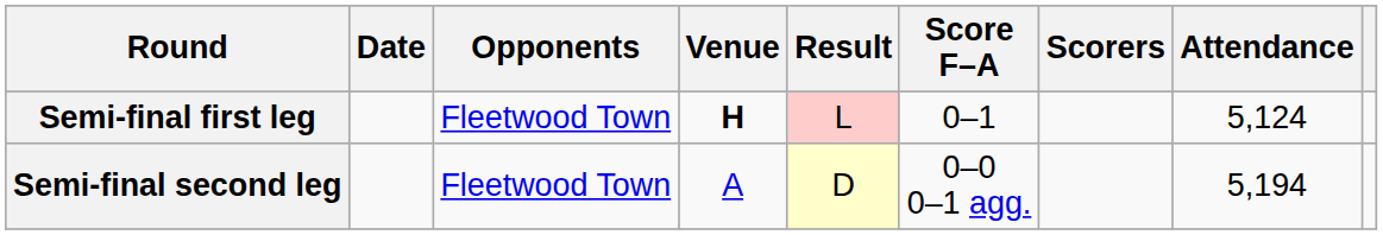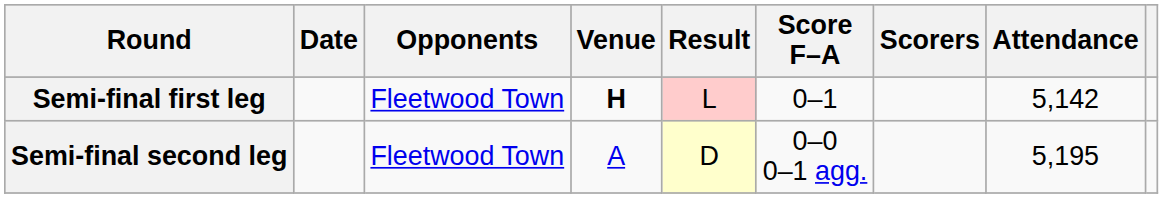Semi-final first leg | Attendance: 5,124 -> 5,142
Semi-final second leg | Attendance: 5,194 -> 5,195
